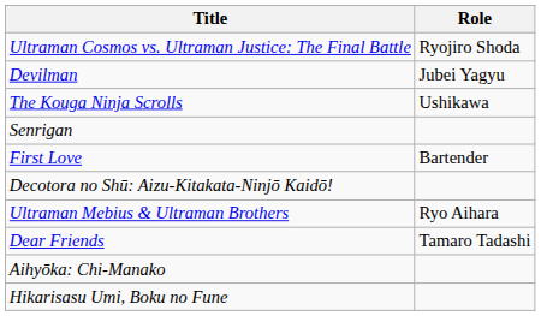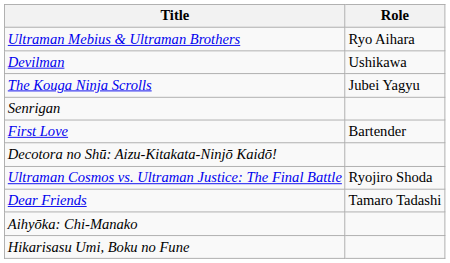rows swapped: Ultraman Cosmos vs. Ultraman Justice: The Final Battle <-> Ultraman Mebius & Ultraman Brothers
Devilman | Role: Jubei Yagyu -> Ushikawa
The Kouga Ninja Scrolls | Role: Ushikawa -> Jubei Yagyu
